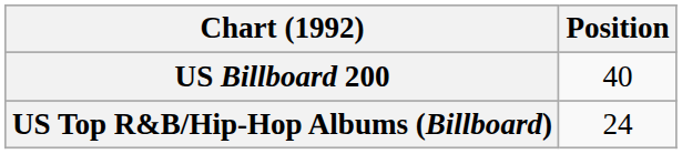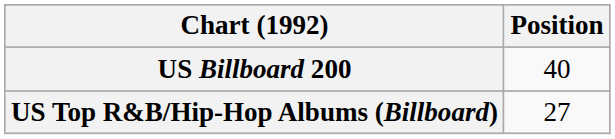US Top R&B/Hip-Hop Albums (Billboard) | Position: 24 -> 27
